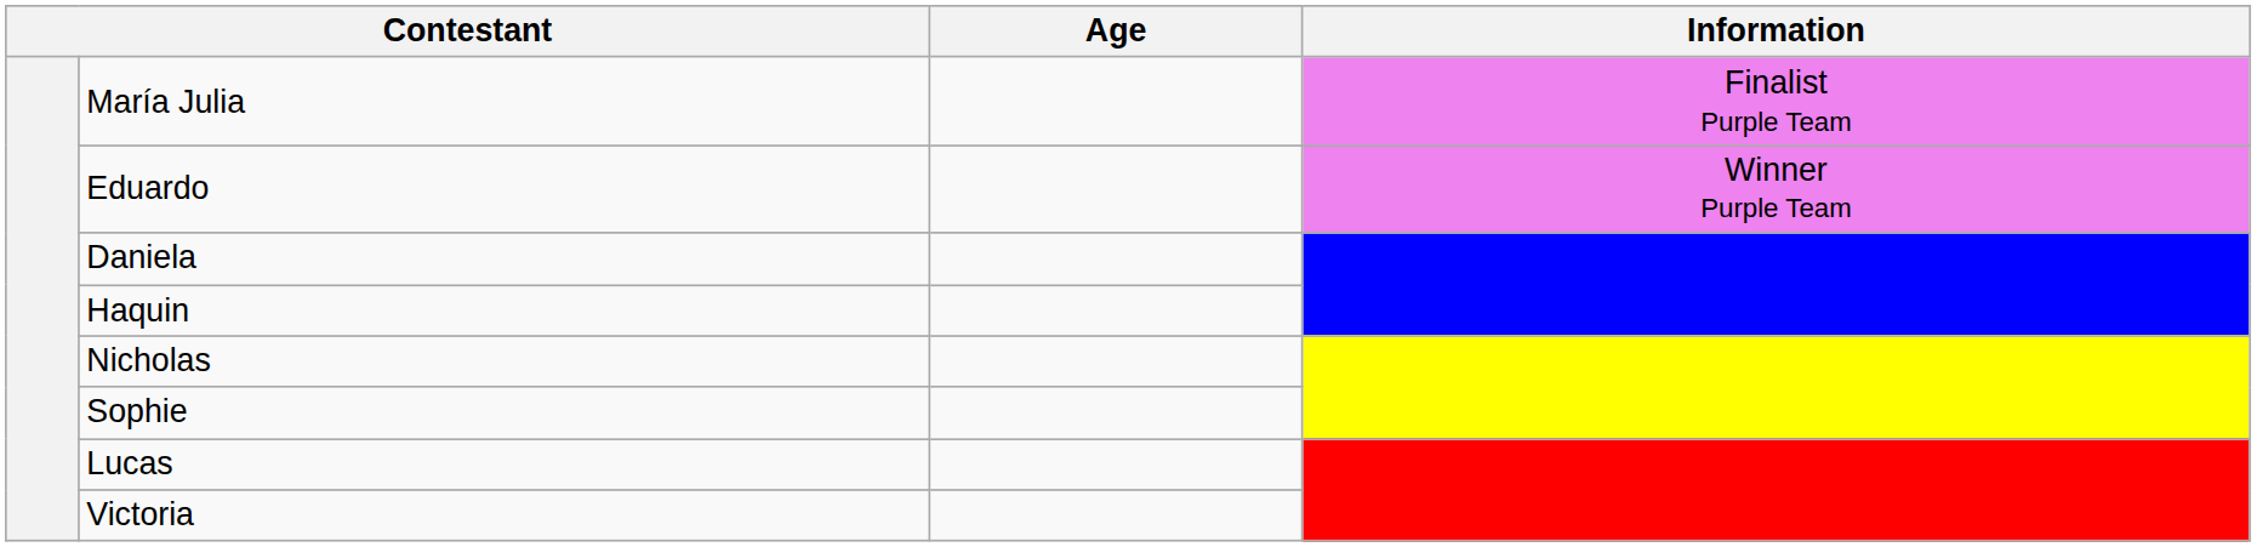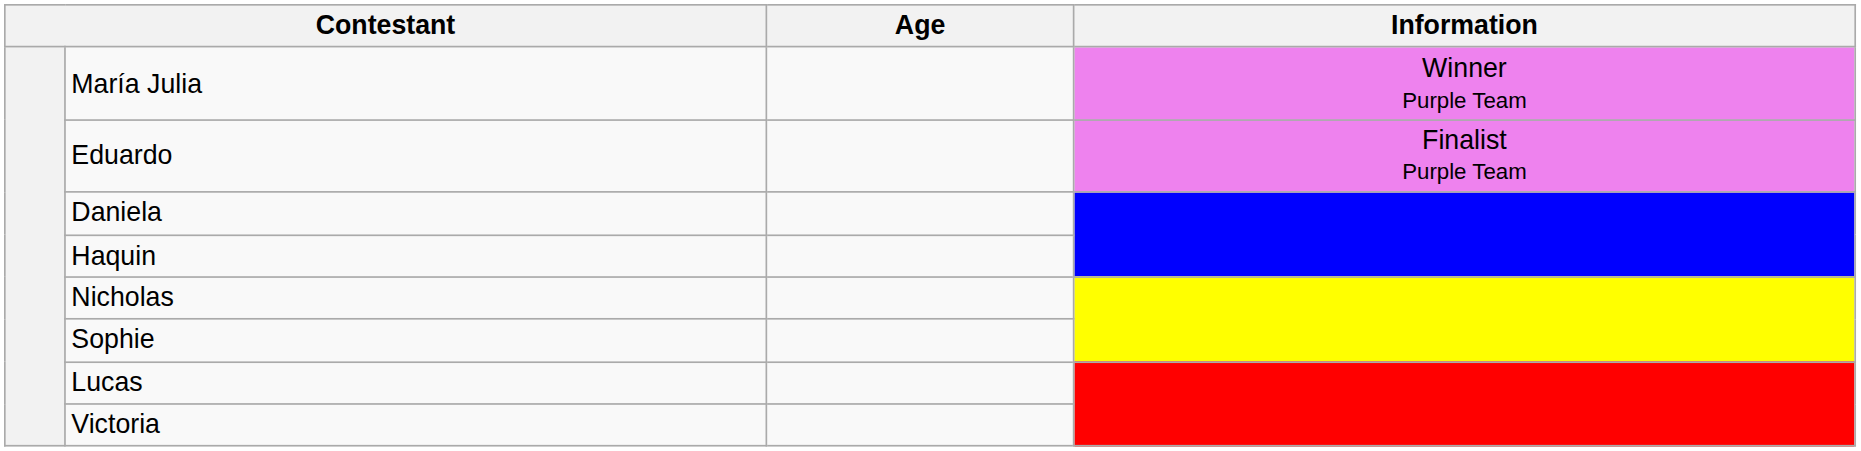María Julia | Information: Finalist Purple Team -> Winner Purple Team
Eduardo | Information: Winner Purple Team -> Finalist Purple Team
